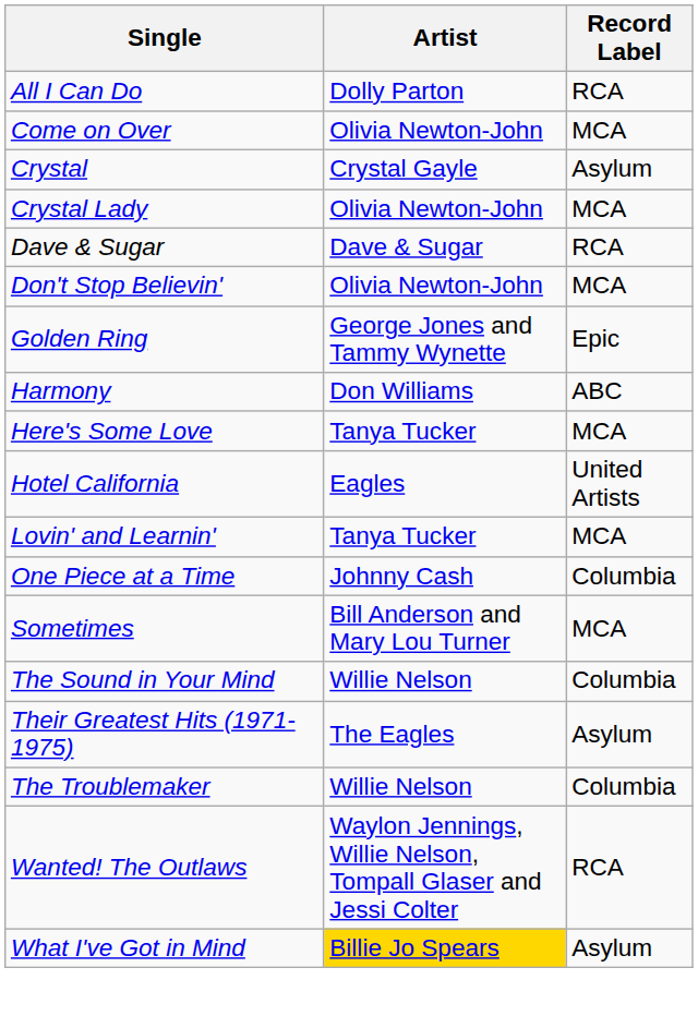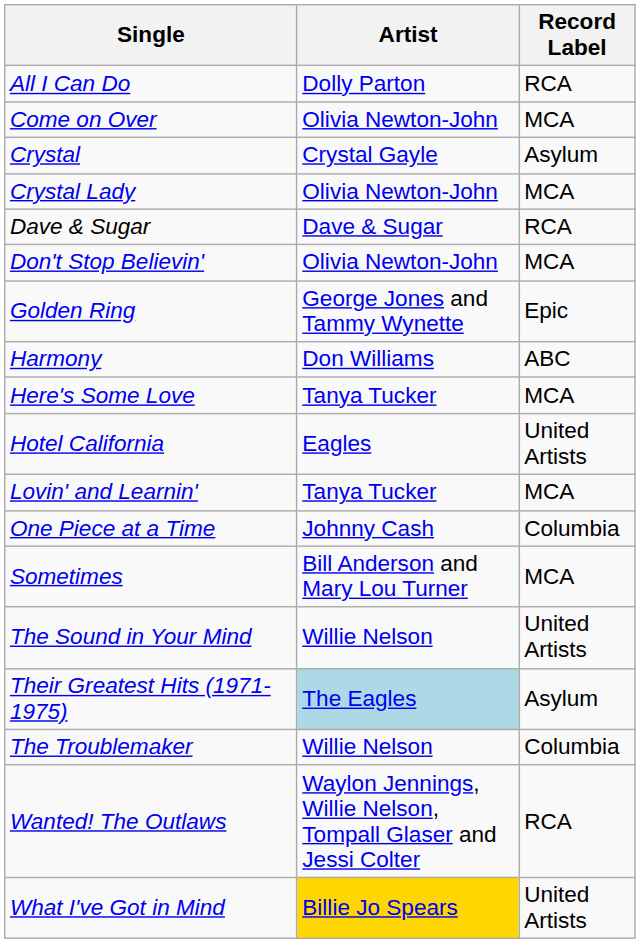The Sound in Your Mind | Record Label: Columbia -> United Artists
Their Greatest Hits (1971-1975) | Artist: no background -> lightblue background
What I've Got in Mind | Record Label: Asylum -> United Artists
